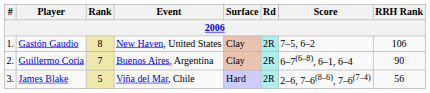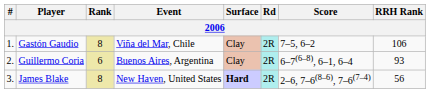Gastón Gaudio | Event: New Haven, United States -> Viña del Mar, Chile
Guillermo Coria | Rank: 7 -> 6
Guillermo Coria | RRH Rank: 90 -> 93
James Blake | Rank: 5 -> 8
James Blake | Event: Viña del Mar, Chile -> New Haven, United States
James Blake | Surface: normal -> bold
